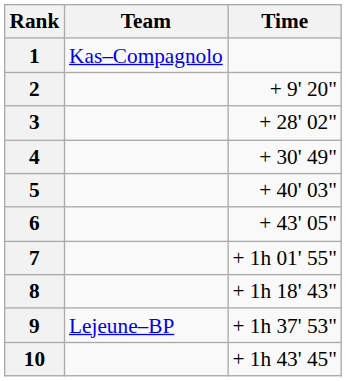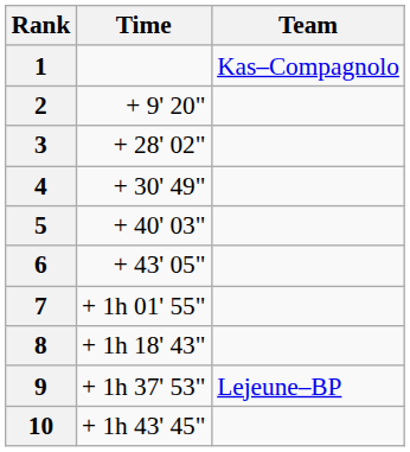columns swapped: Team <-> Time
